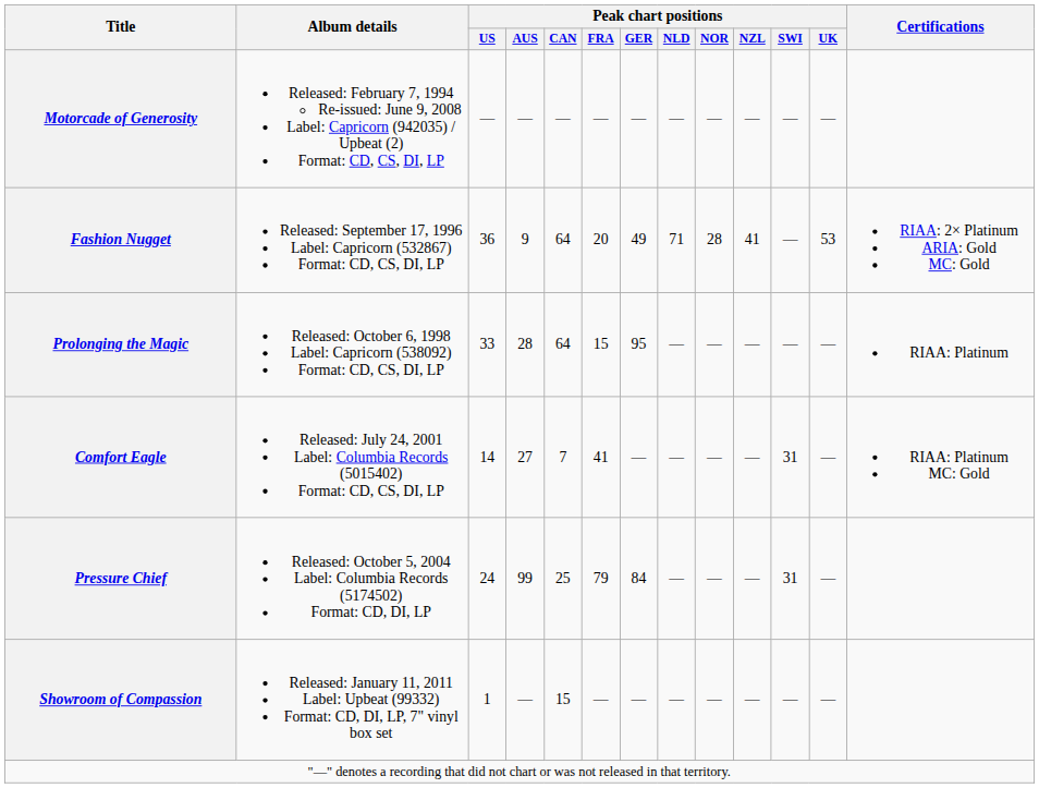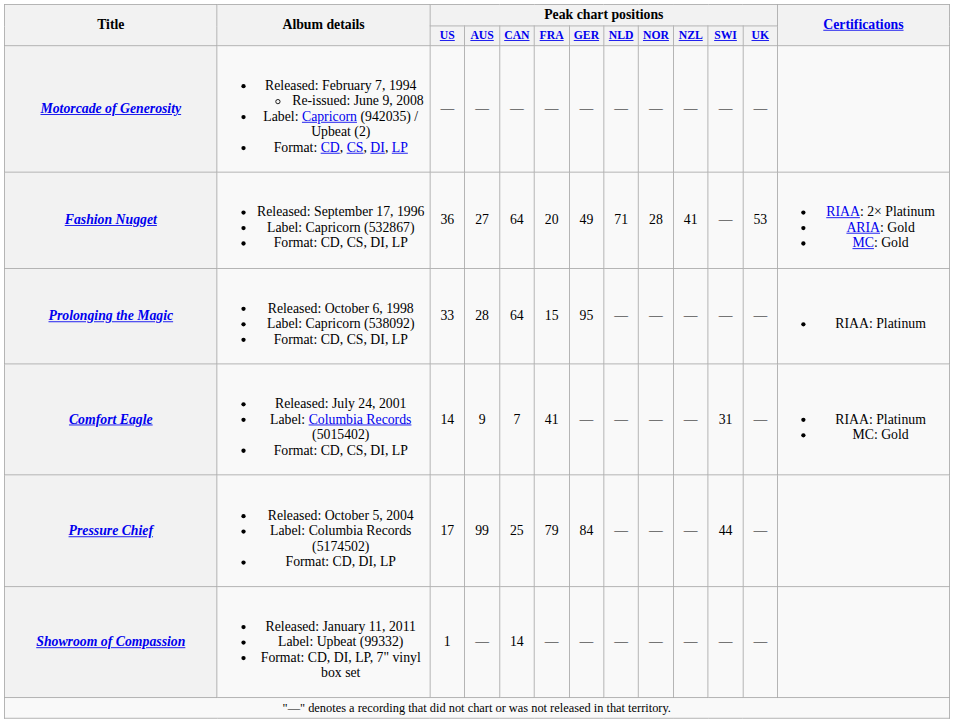Fashion Nugget | Peak chart positions / AUS: 9 -> 27
Comfort Eagle | Peak chart positions / AUS: 27 -> 9
Pressure Chief | Peak chart positions / US: 24 -> 17
Pressure Chief | Peak chart positions / SWI: 31 -> 44
Showroom of Compassion | Peak chart positions / CAN: 15 -> 14
